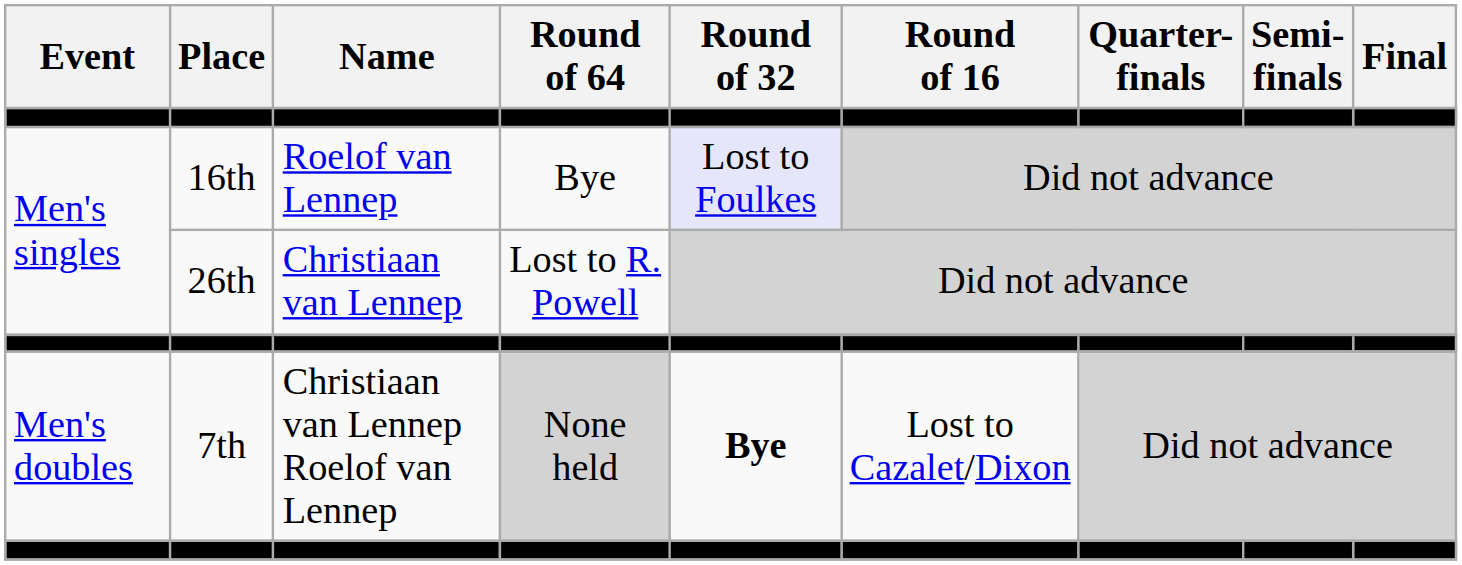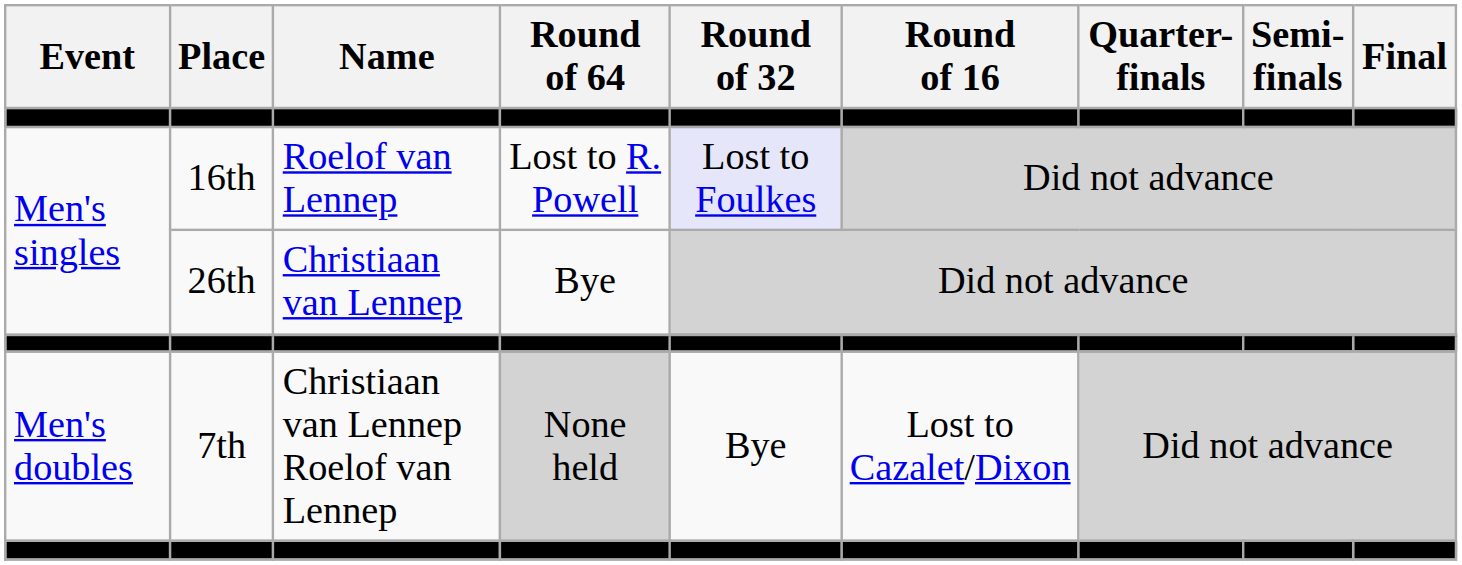16th | Round of 64: Bye -> Lost to R. Powell
26th | Round of 64: Lost to R. Powell -> Bye
7th | Round of 32: bold -> normal
